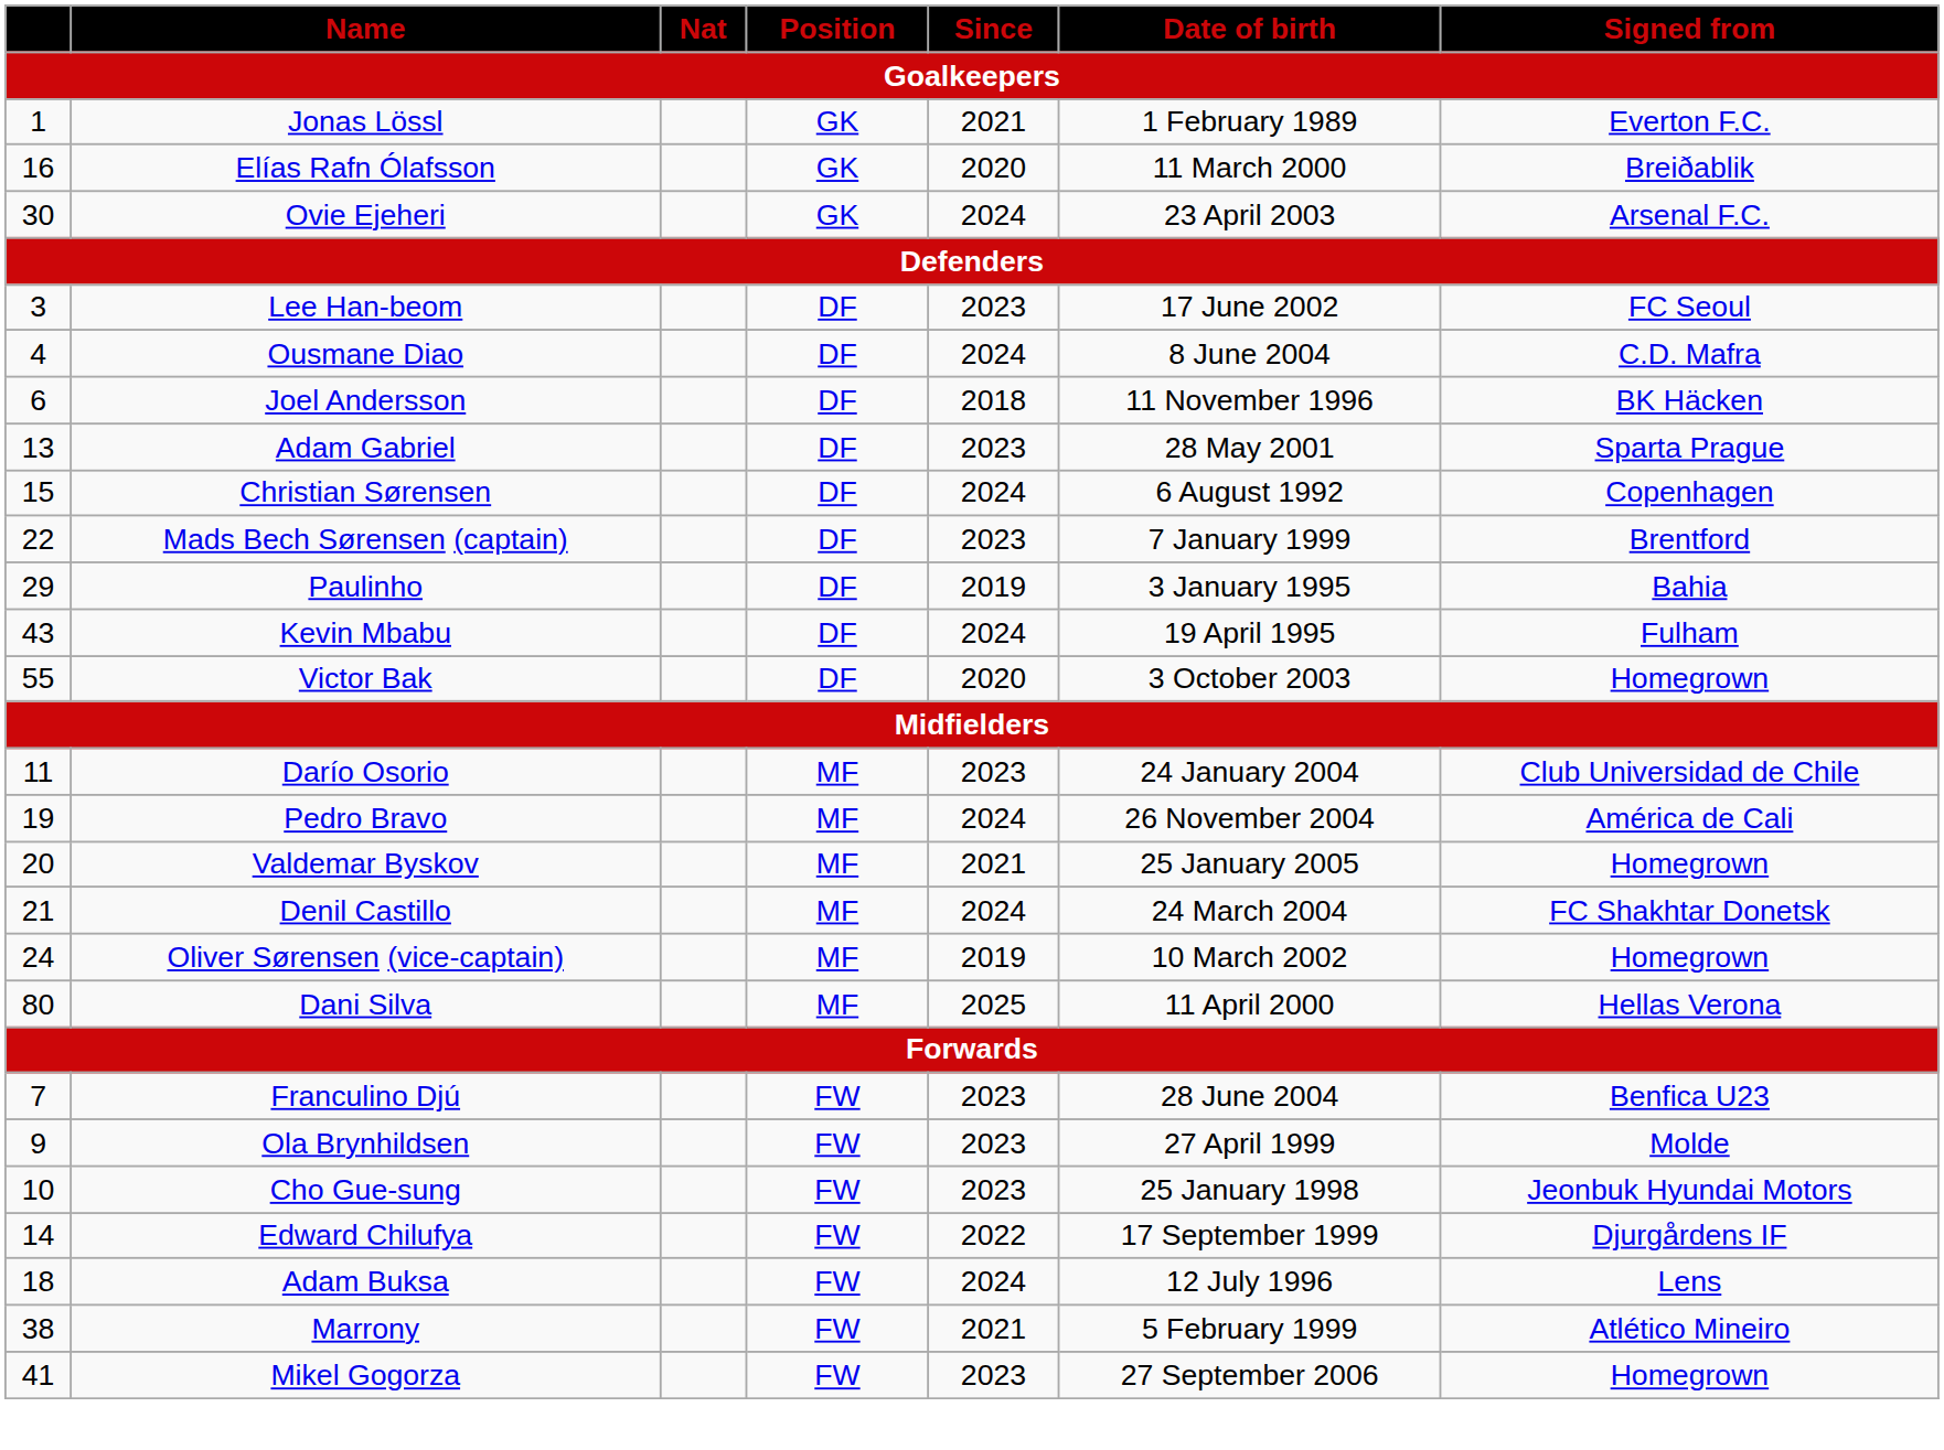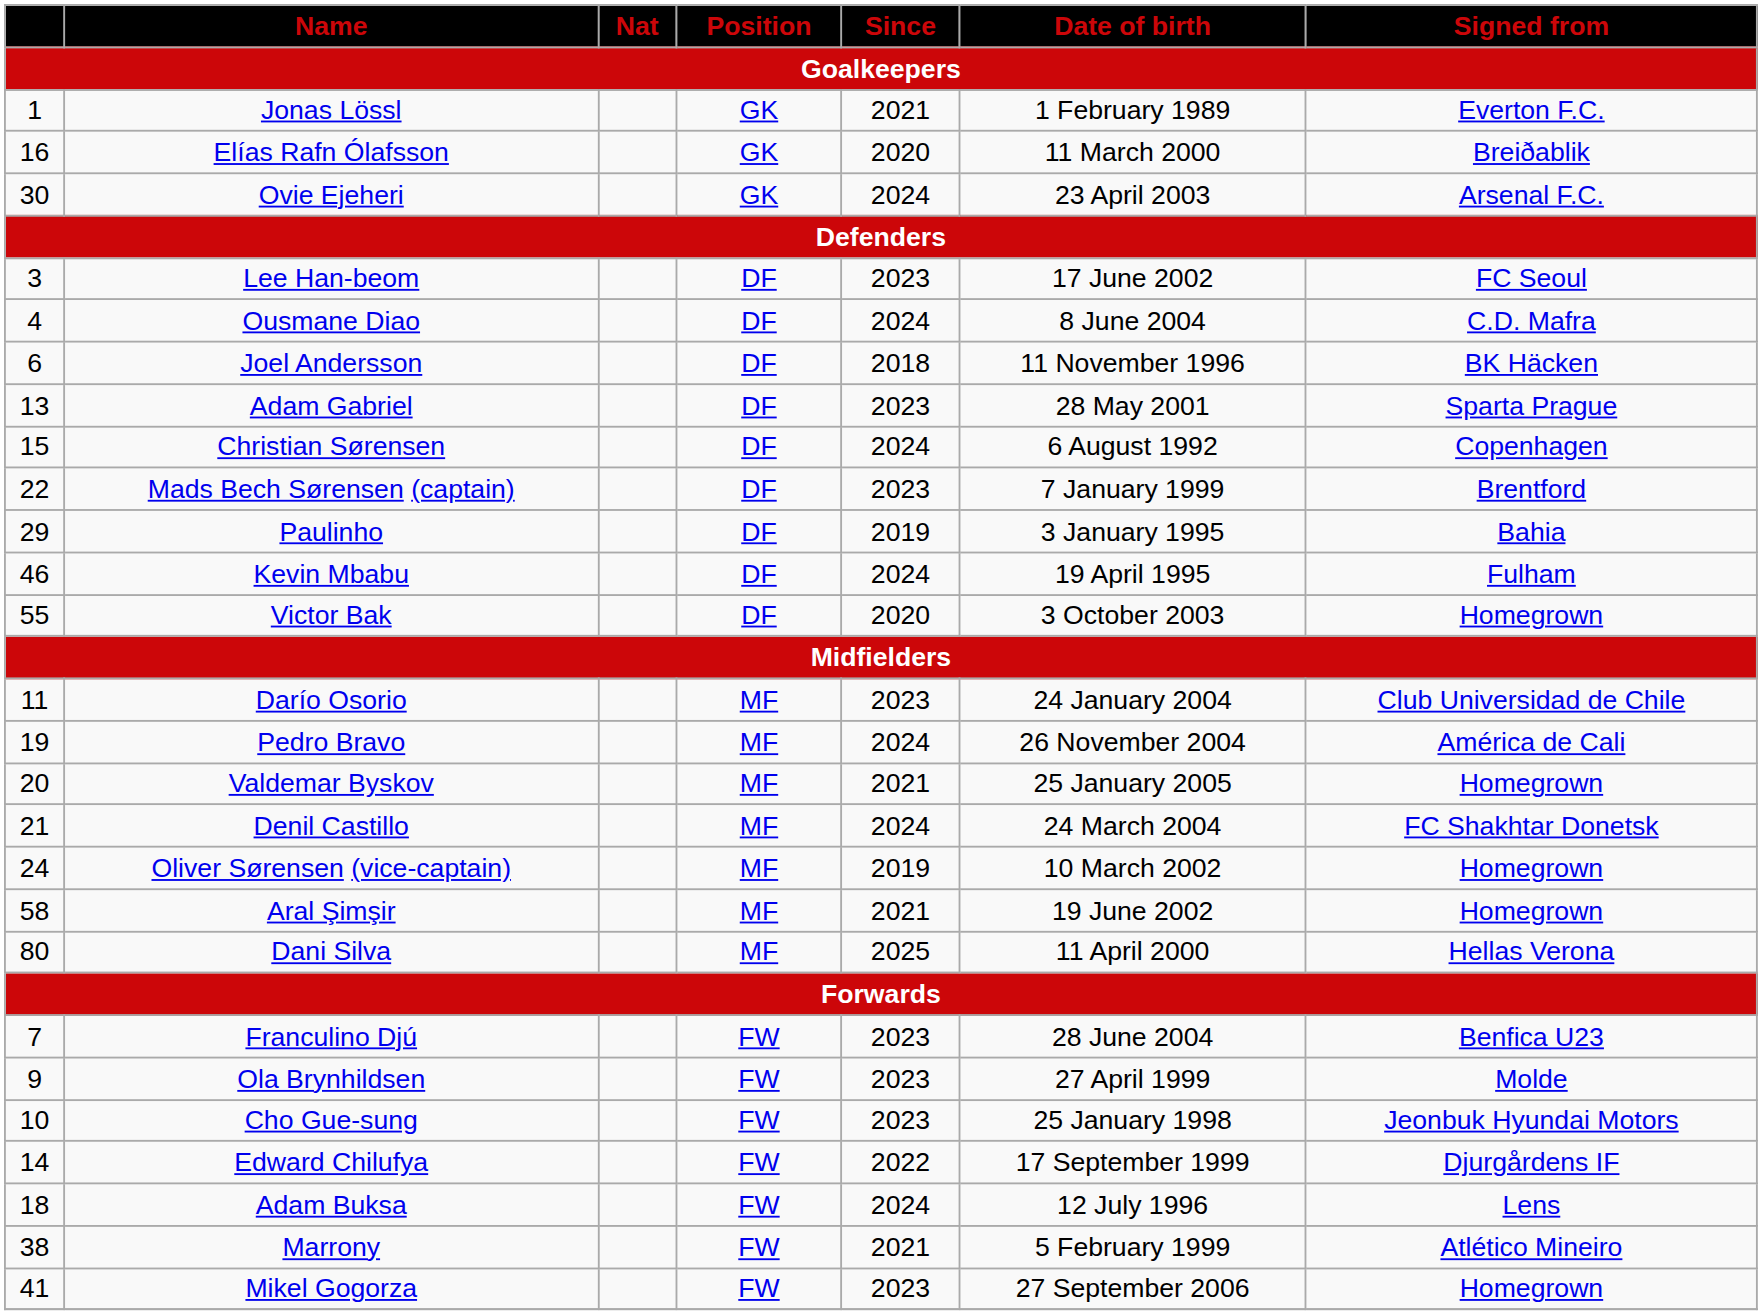Kevin Mbabu | column 1: 43 -> 46
+ row: 58 | Aral Şimşir | MF | 2021 | 19 June 2002 | Homegrown
